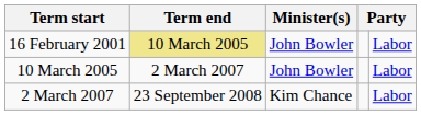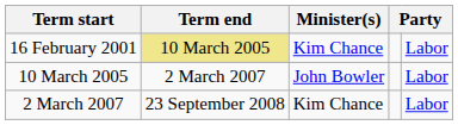16 February 2001 | Minister(s): John Bowler -> Kim Chance
